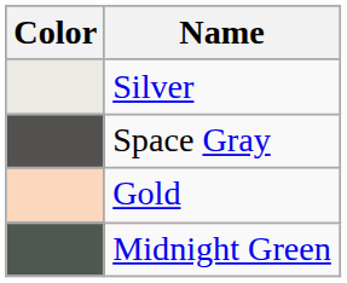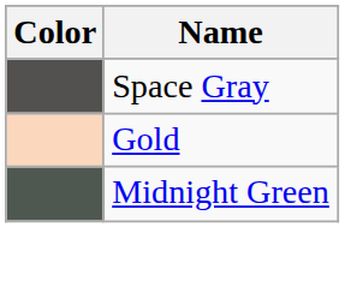- row: Silver
